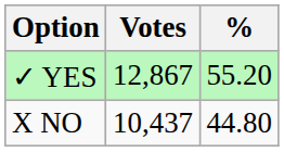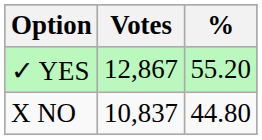X NO | Votes: 10,437 -> 10,837
